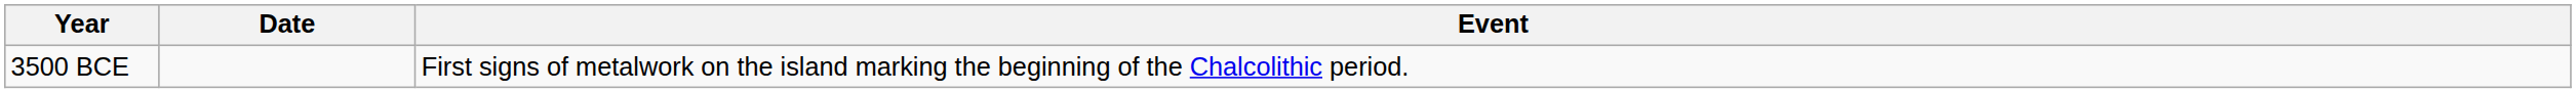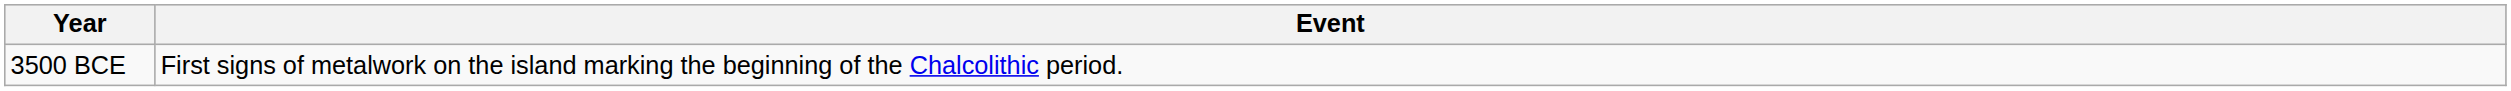- column: Date
